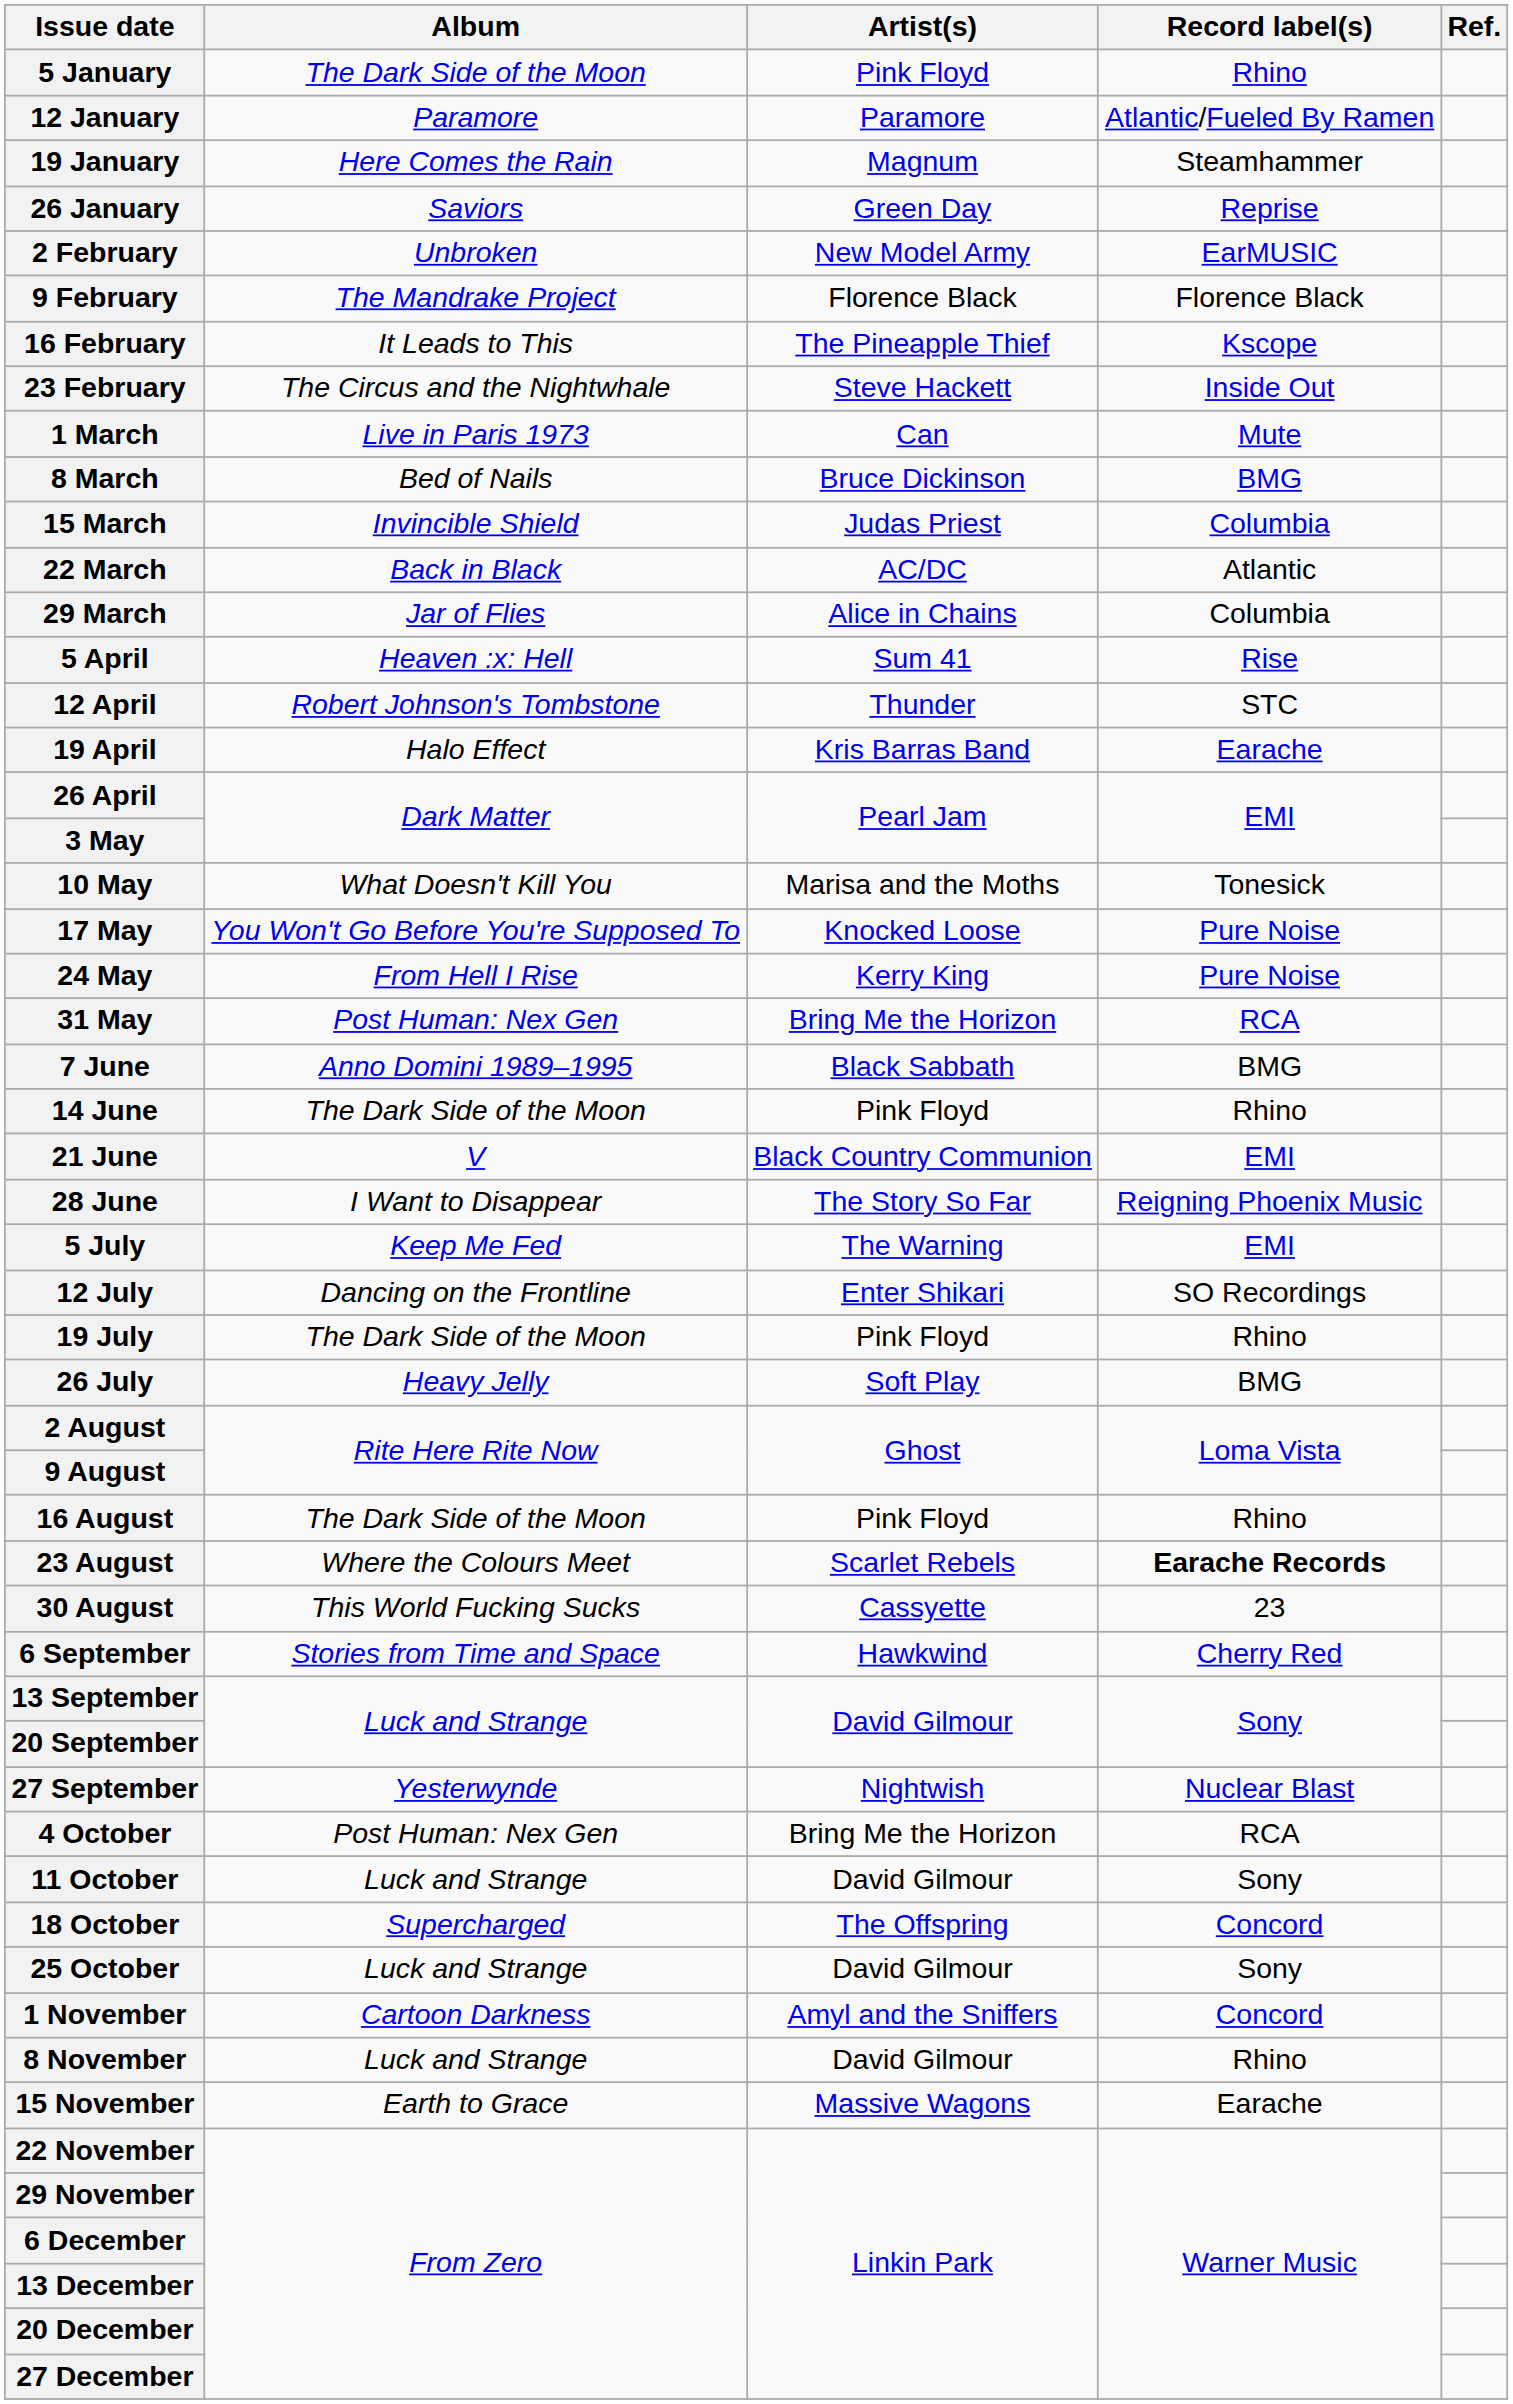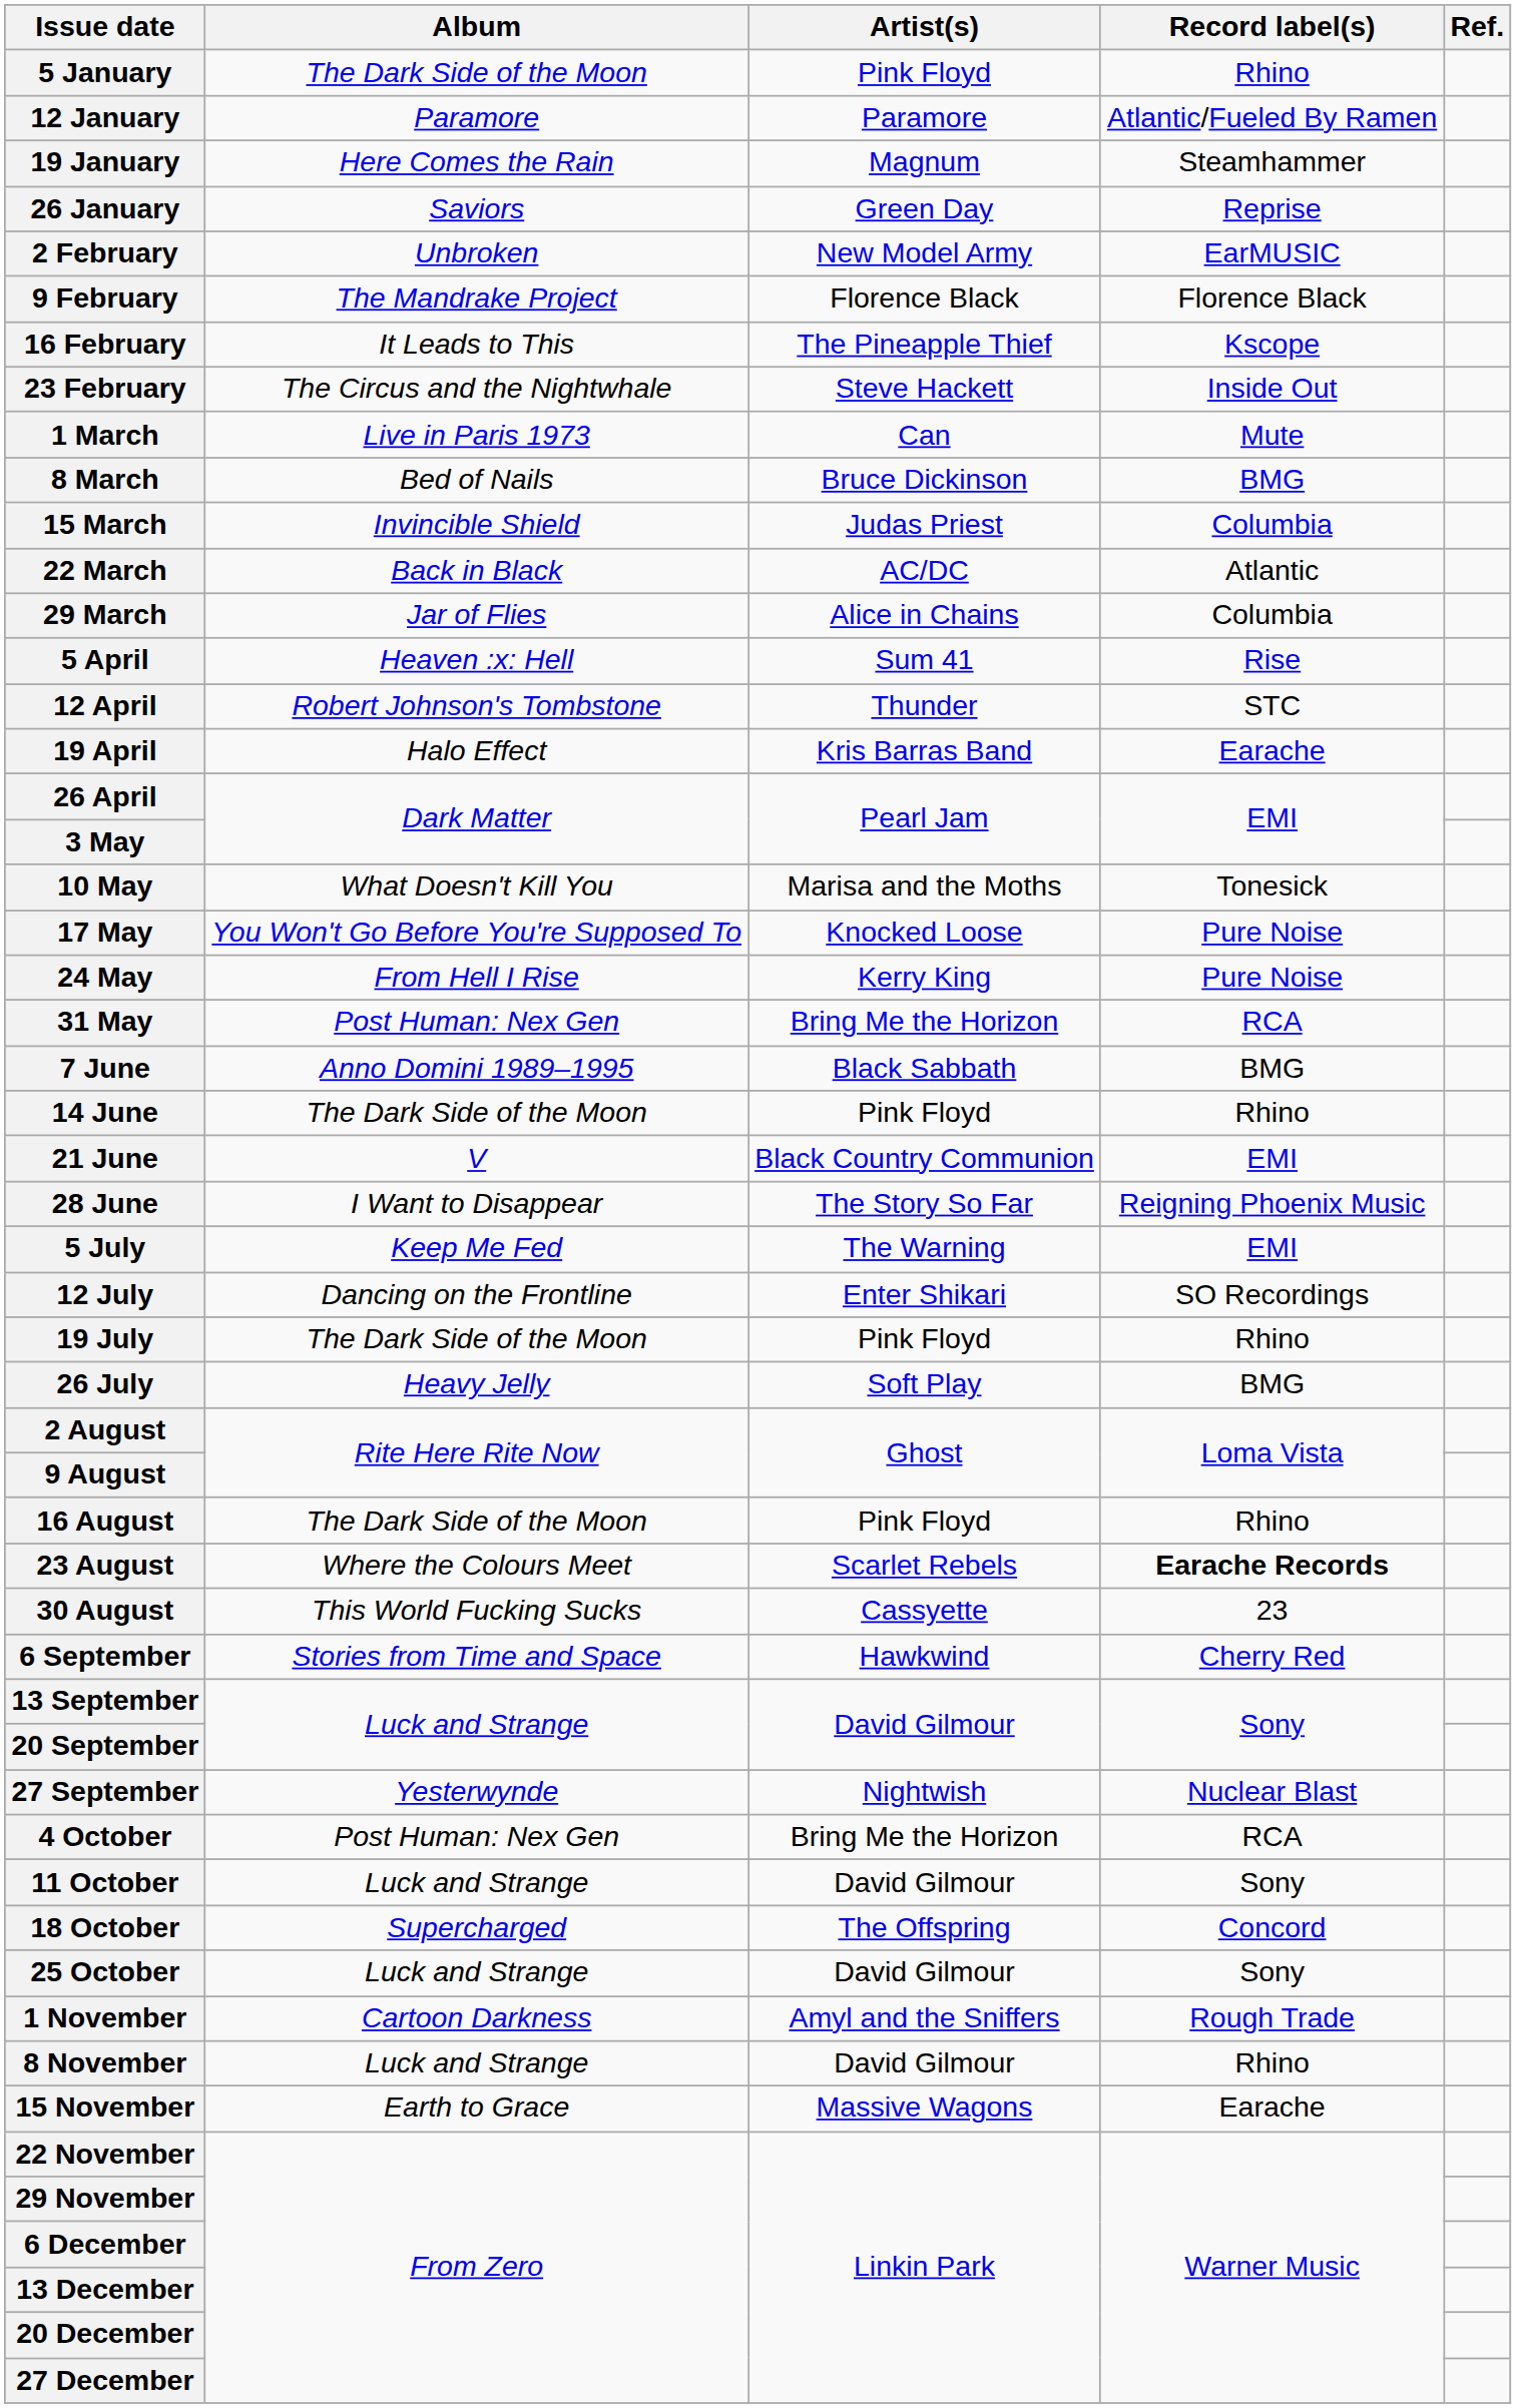1 November | Record label(s): Concord -> Rough Trade
